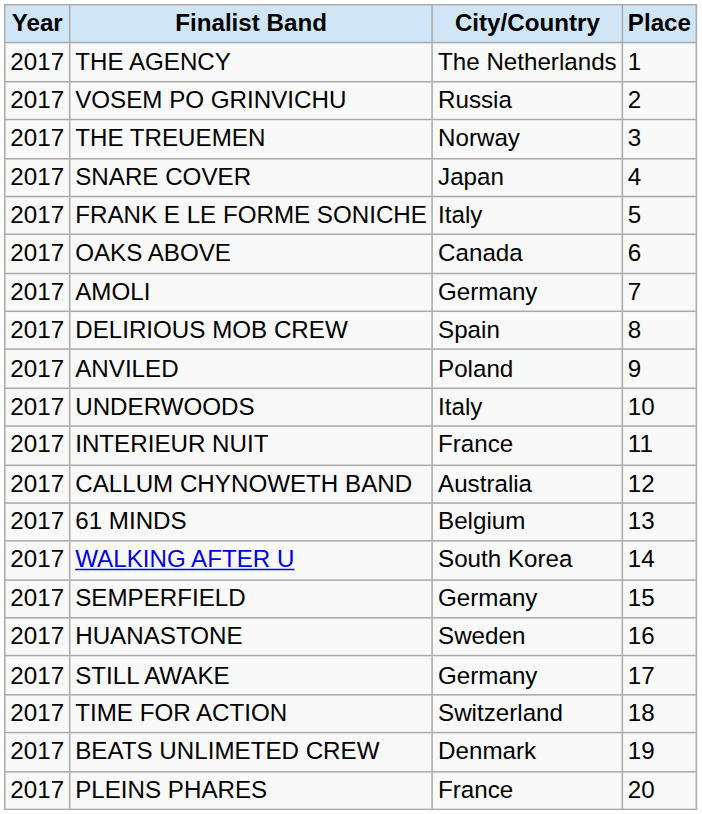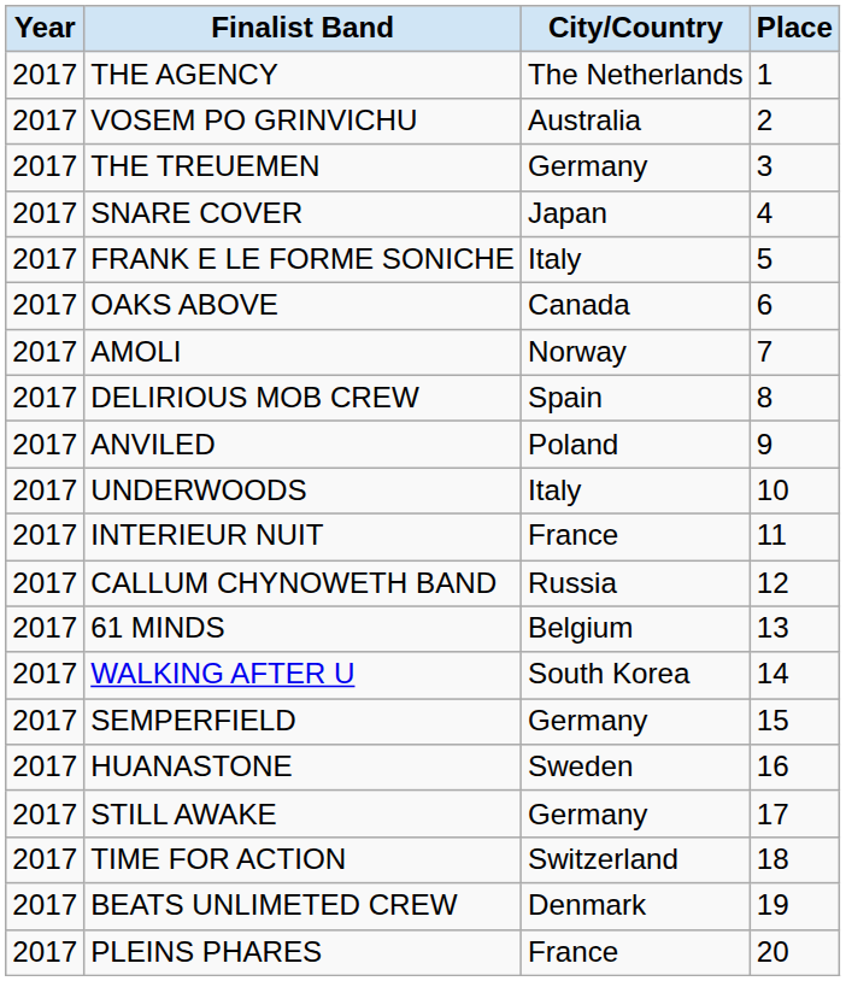VOSEM PO GRINVICHU | City/Country: Russia -> Australia
THE TREUEMEN | City/Country: Norway -> Germany
AMOLI | City/Country: Germany -> Norway
CALLUM CHYNOWETH BAND | City/Country: Australia -> Russia
